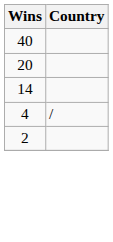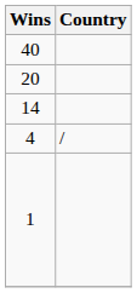- row: 2
+ row: 1
